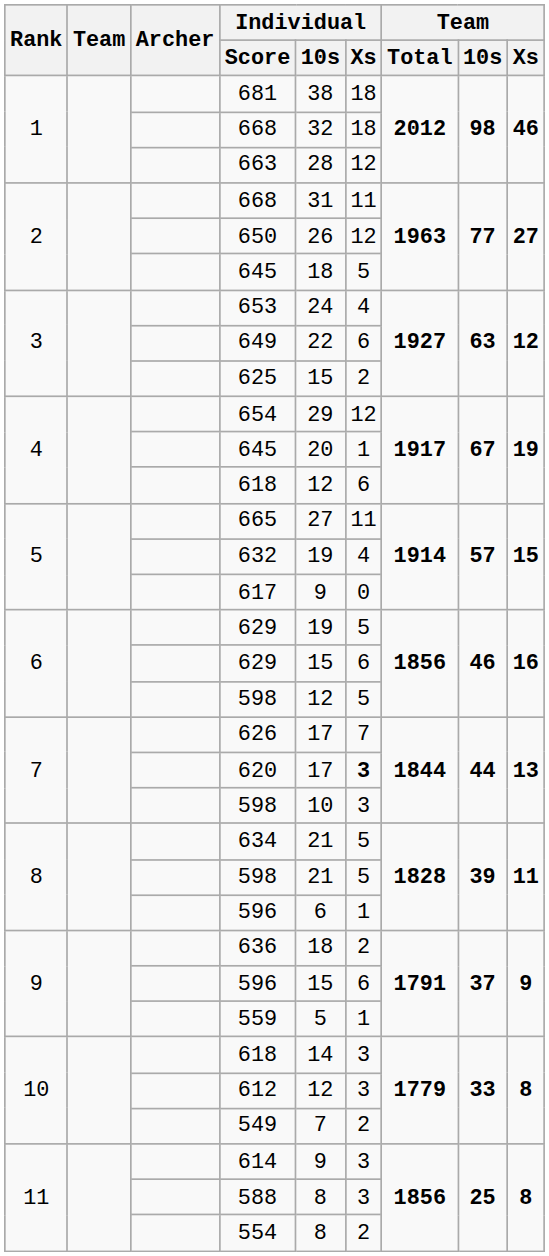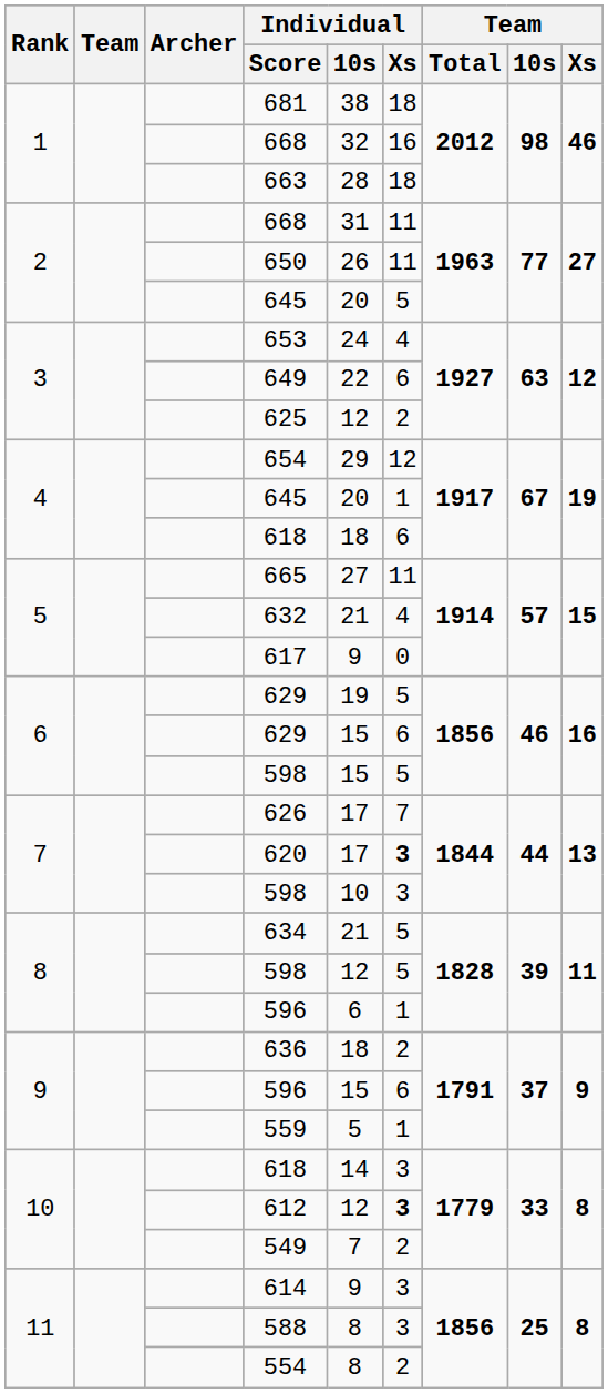1 / 668 | Individual / Xs: 18 -> 16
663 | Individual / Xs: 12 -> 18
650 | Individual / Xs: 12 -> 11
2 / 645 | Individual / 10s: 18 -> 20
625 | Individual / 10s: 15 -> 12
4 / 618 | Individual / 10s: 12 -> 18
632 | Individual / 10s: 19 -> 21
6 / 598 | Individual / 10s: 12 -> 15
8 / 598 | Individual / 10s: 21 -> 12
612 | Individual / Xs: normal -> bold
